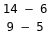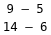rows swapped: 9 – 5 <-> 14 – 6
